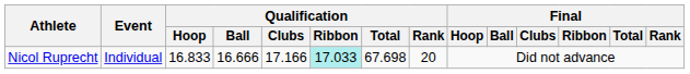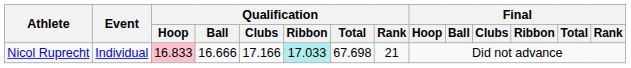Nicol Ruprecht | Qualification / Hoop: no background -> pink background
Nicol Ruprecht | Qualification / Rank: 20 -> 21
